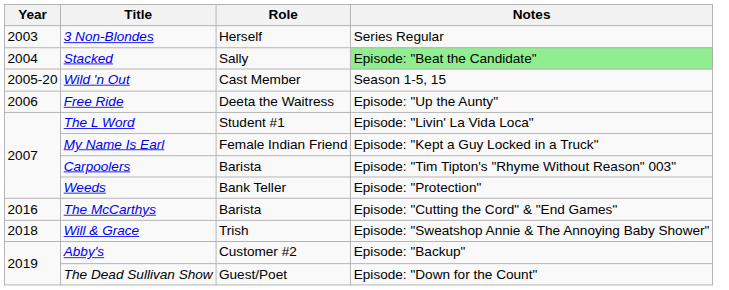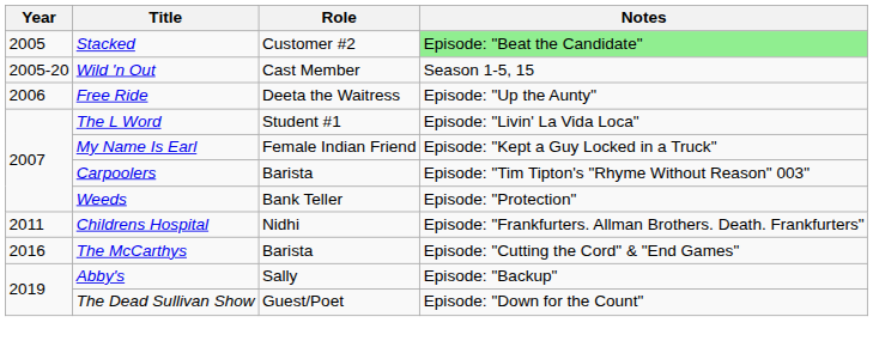- row: 2003 | 3 Non-Blondes | Herself | Series Regular
Stacked | Year: 2004 -> 2005
Stacked | Role: Sally -> Customer #2
+ row: 2011 | Childrens Hospital | Nidhi | Episode: "Frankfurters. Allman Brothers. Death. Frankfurters"
- row: 2018 | Will & Grace | Trish | Episode: "Sweatshop Annie & The Annoying Baby Shower"
Abby's | Role: Customer #2 -> Sally
